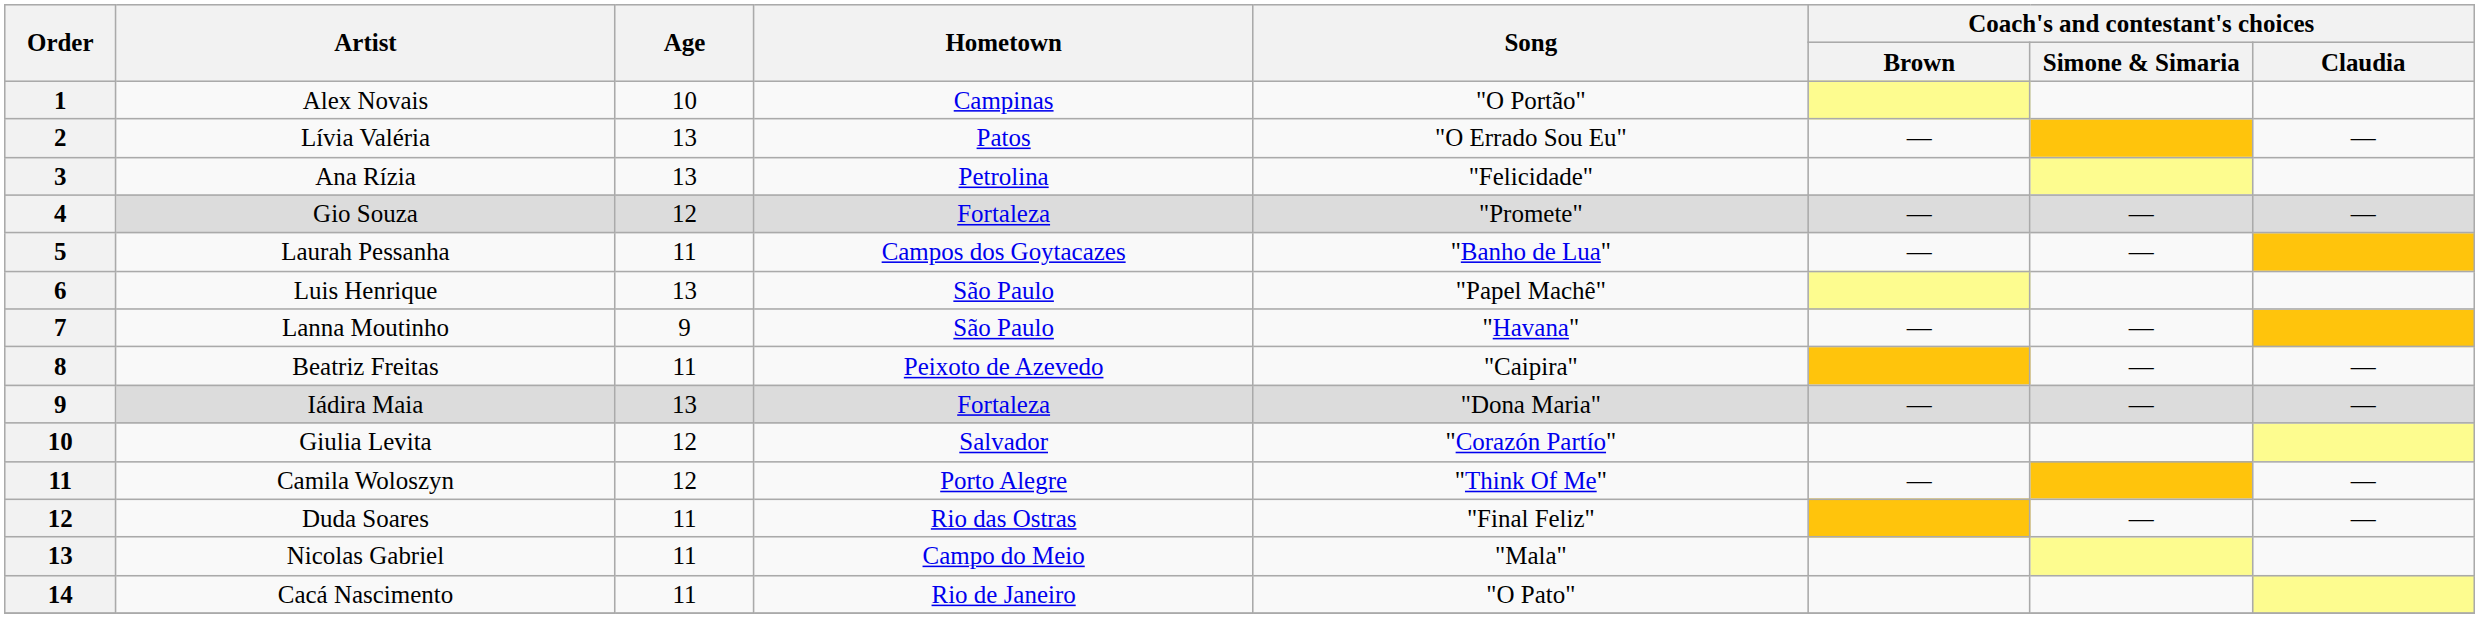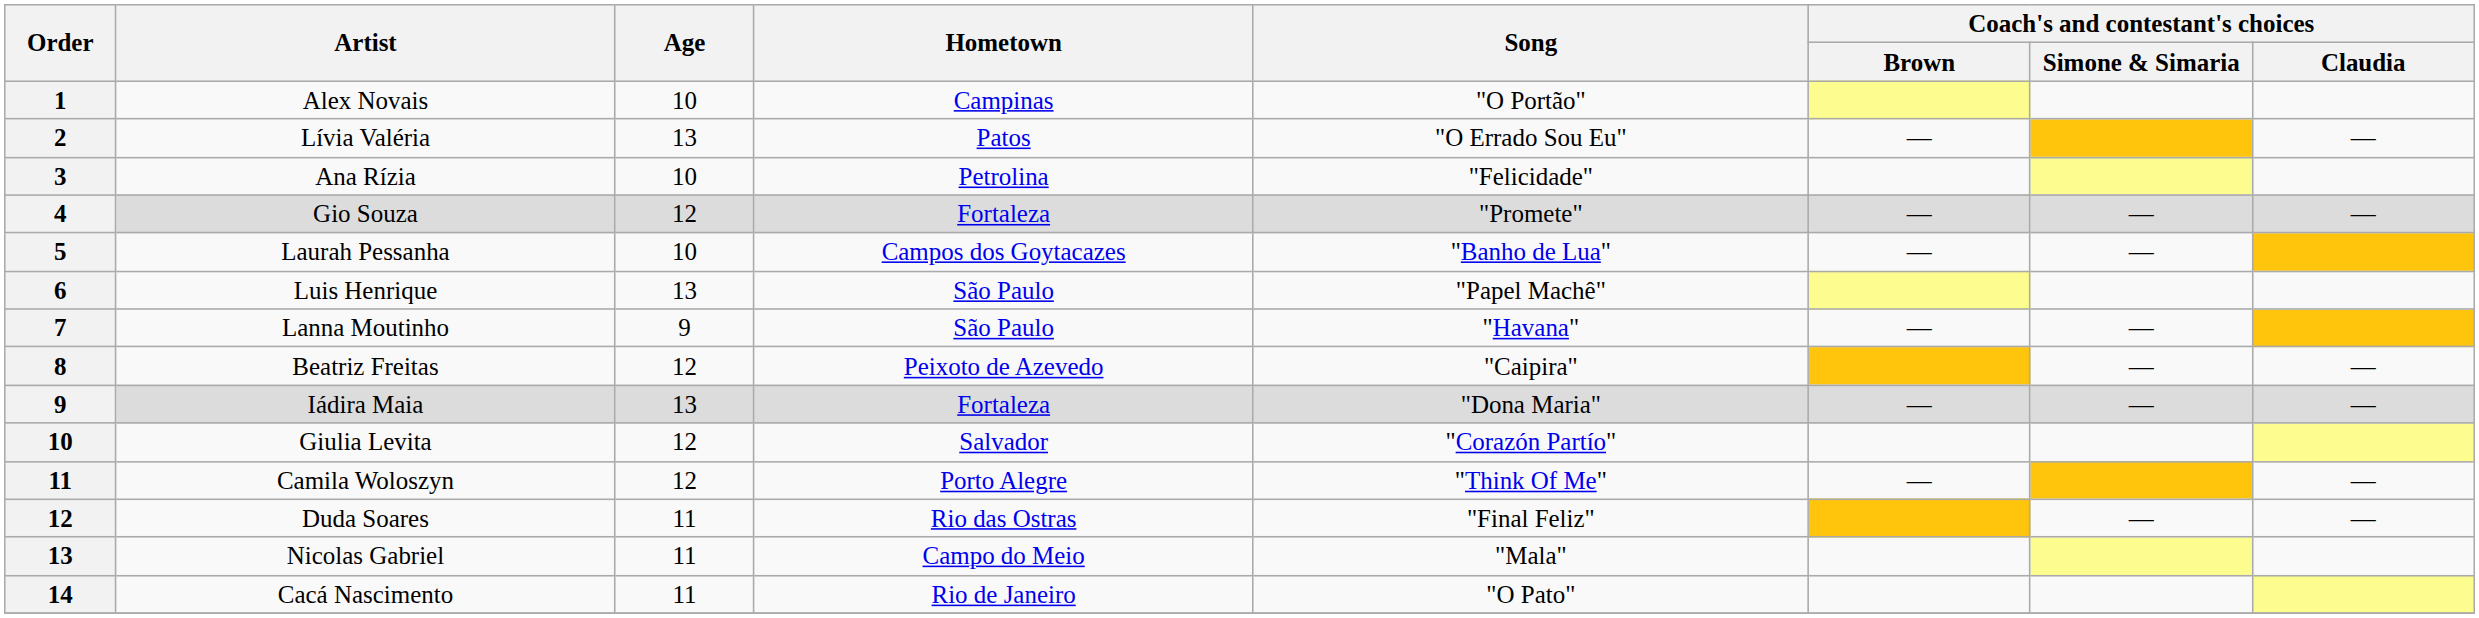Ana Rízia | Age: 13 -> 10
Laurah Pessanha | Age: 11 -> 10
Beatriz Freitas | Age: 11 -> 12
